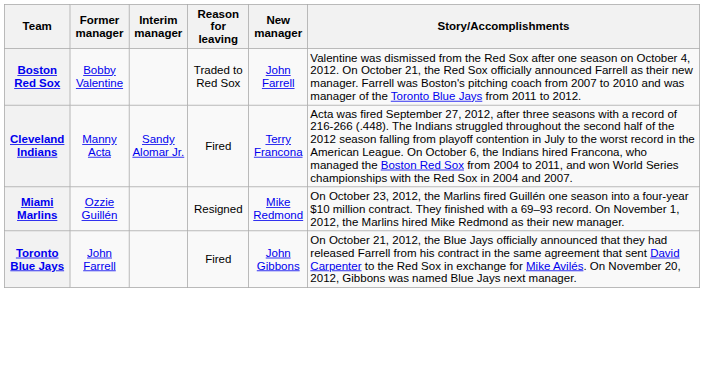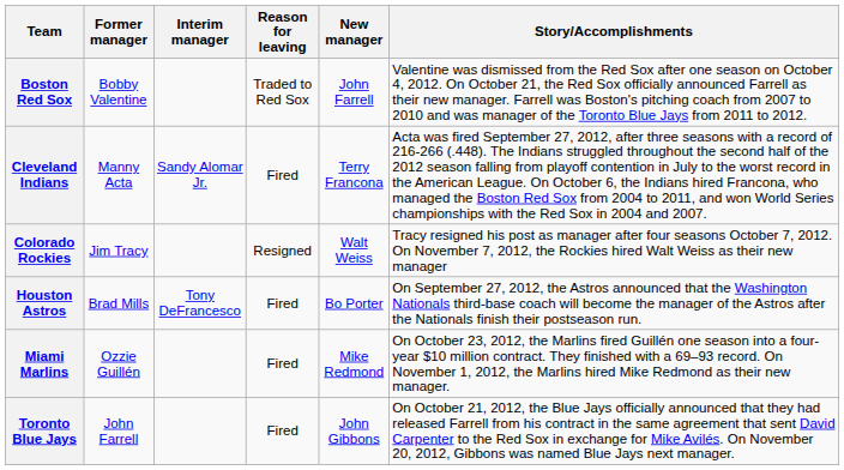+ row: Colorado Rockies | Jim Tracy | Resigned | Walt Weiss | Tracy resigned his post as manager after four seasons October 7, 2012. On November 7, 2012, the Rockies hired Walt Weiss as their new manager
+ row: Houston Astros | Brad Mills | Tony DeFrancesco | Fired | Bo Porter | On September 27, 2012, the Astros announced that the Washington Nationals third-base coach will become the manager of the Astros after the Nationals finish their postseason run.
Miami Marlins | Reason for leaving: Resigned -> Fired
